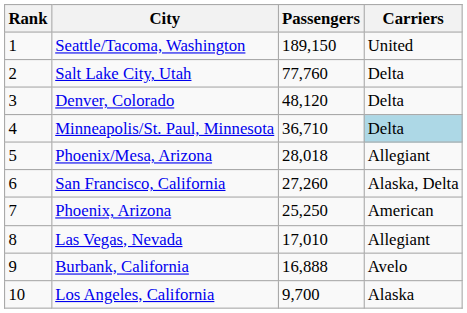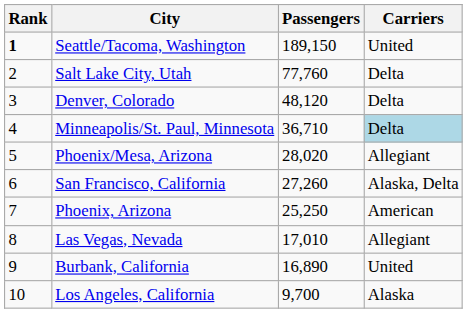Seattle/Tacoma, Washington | Rank: normal -> bold
Phoenix/Mesa, Arizona | Passengers: 28,018 -> 28,020
Burbank, California | Passengers: 16,888 -> 16,890
Burbank, California | Carriers: Avelo -> United
